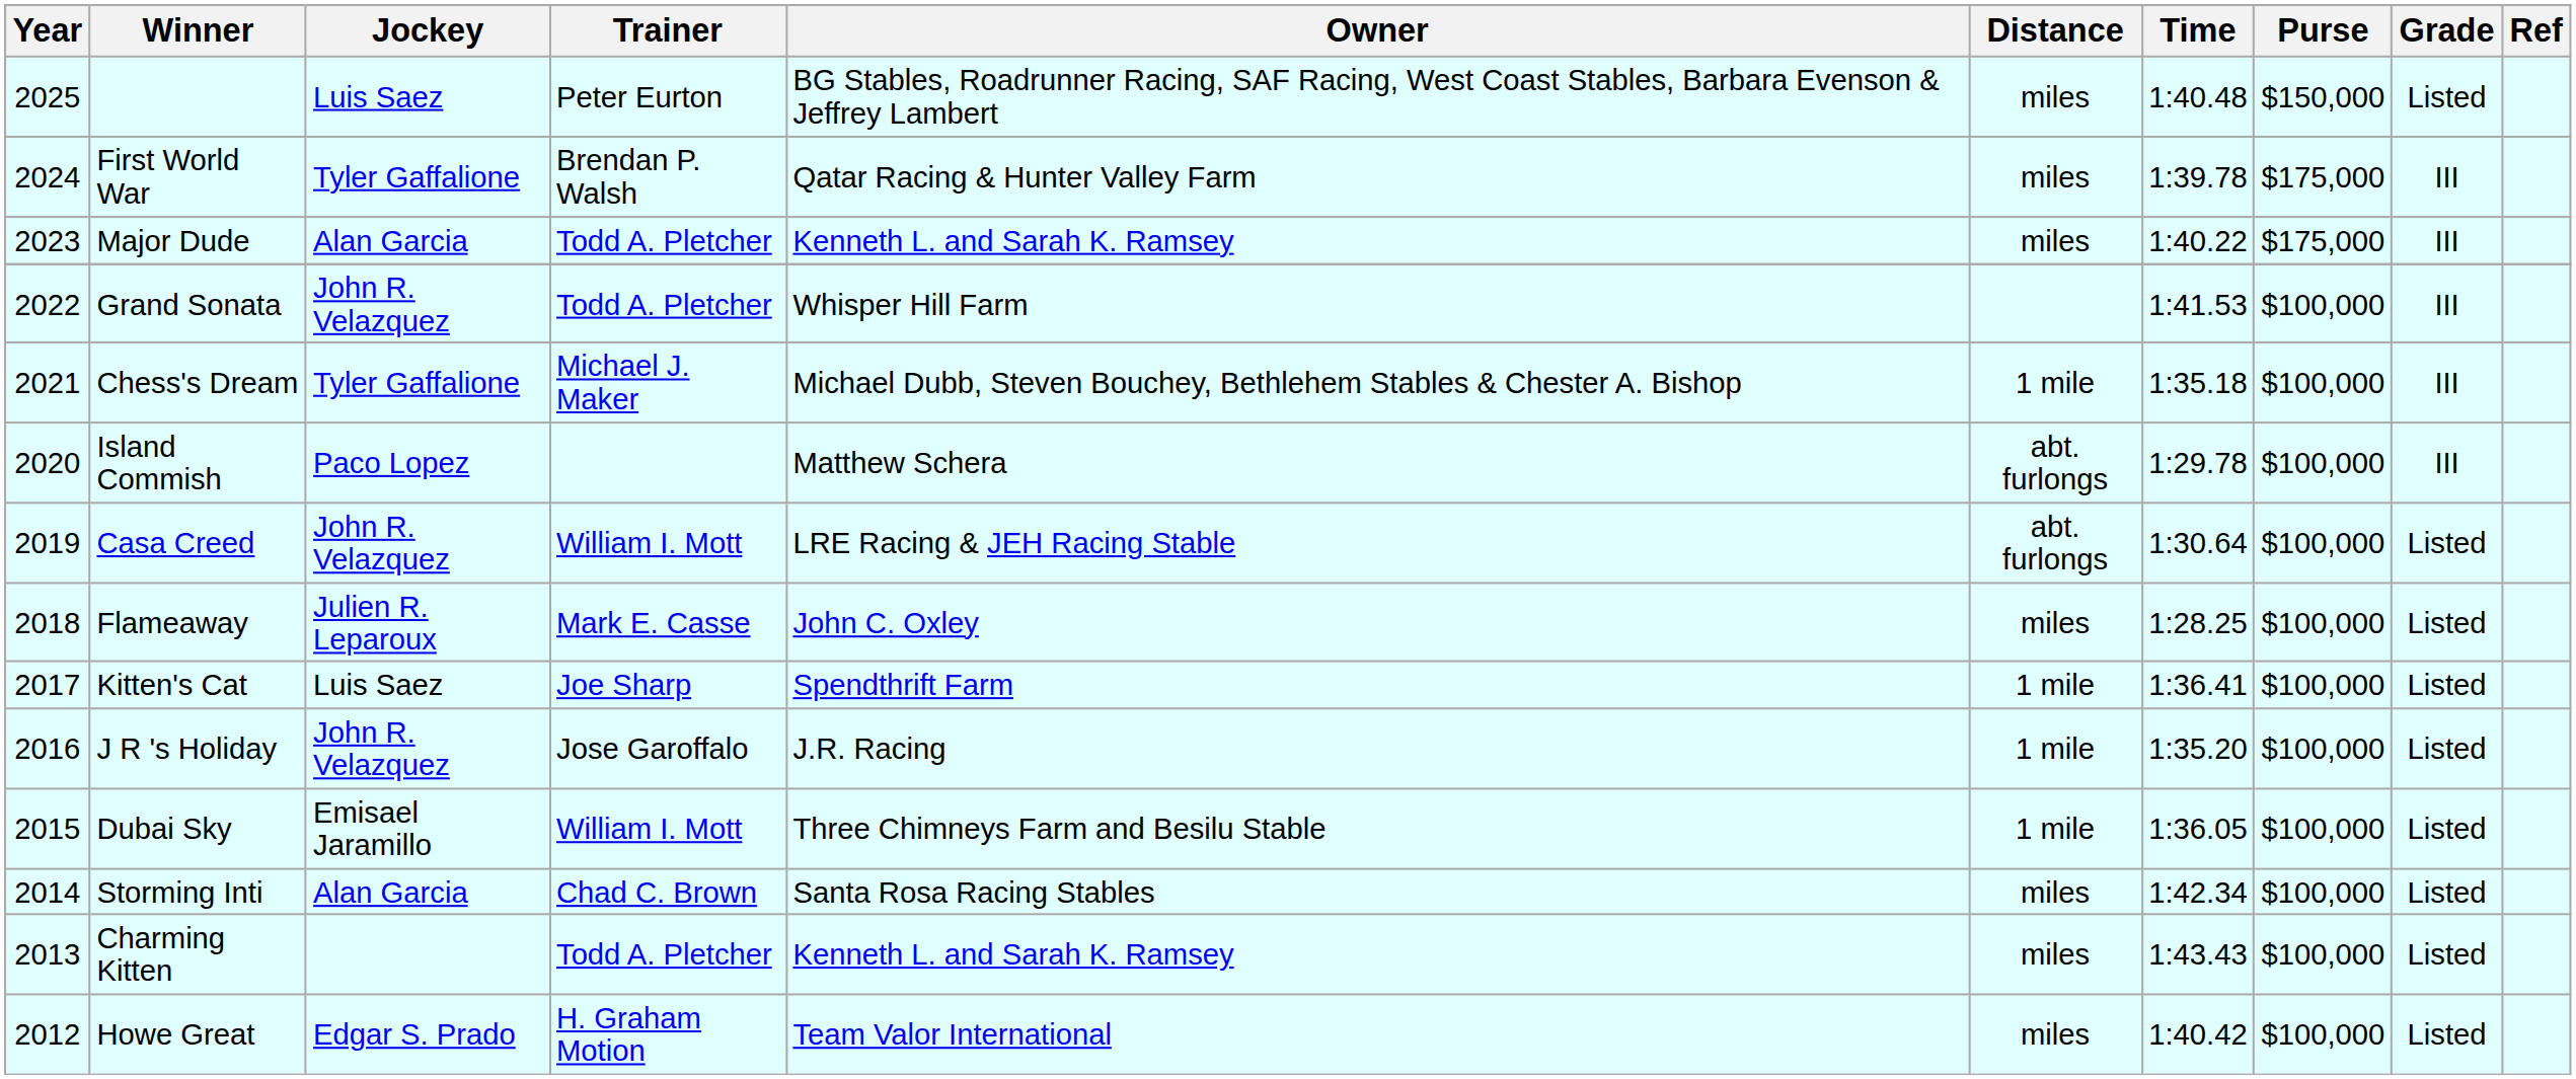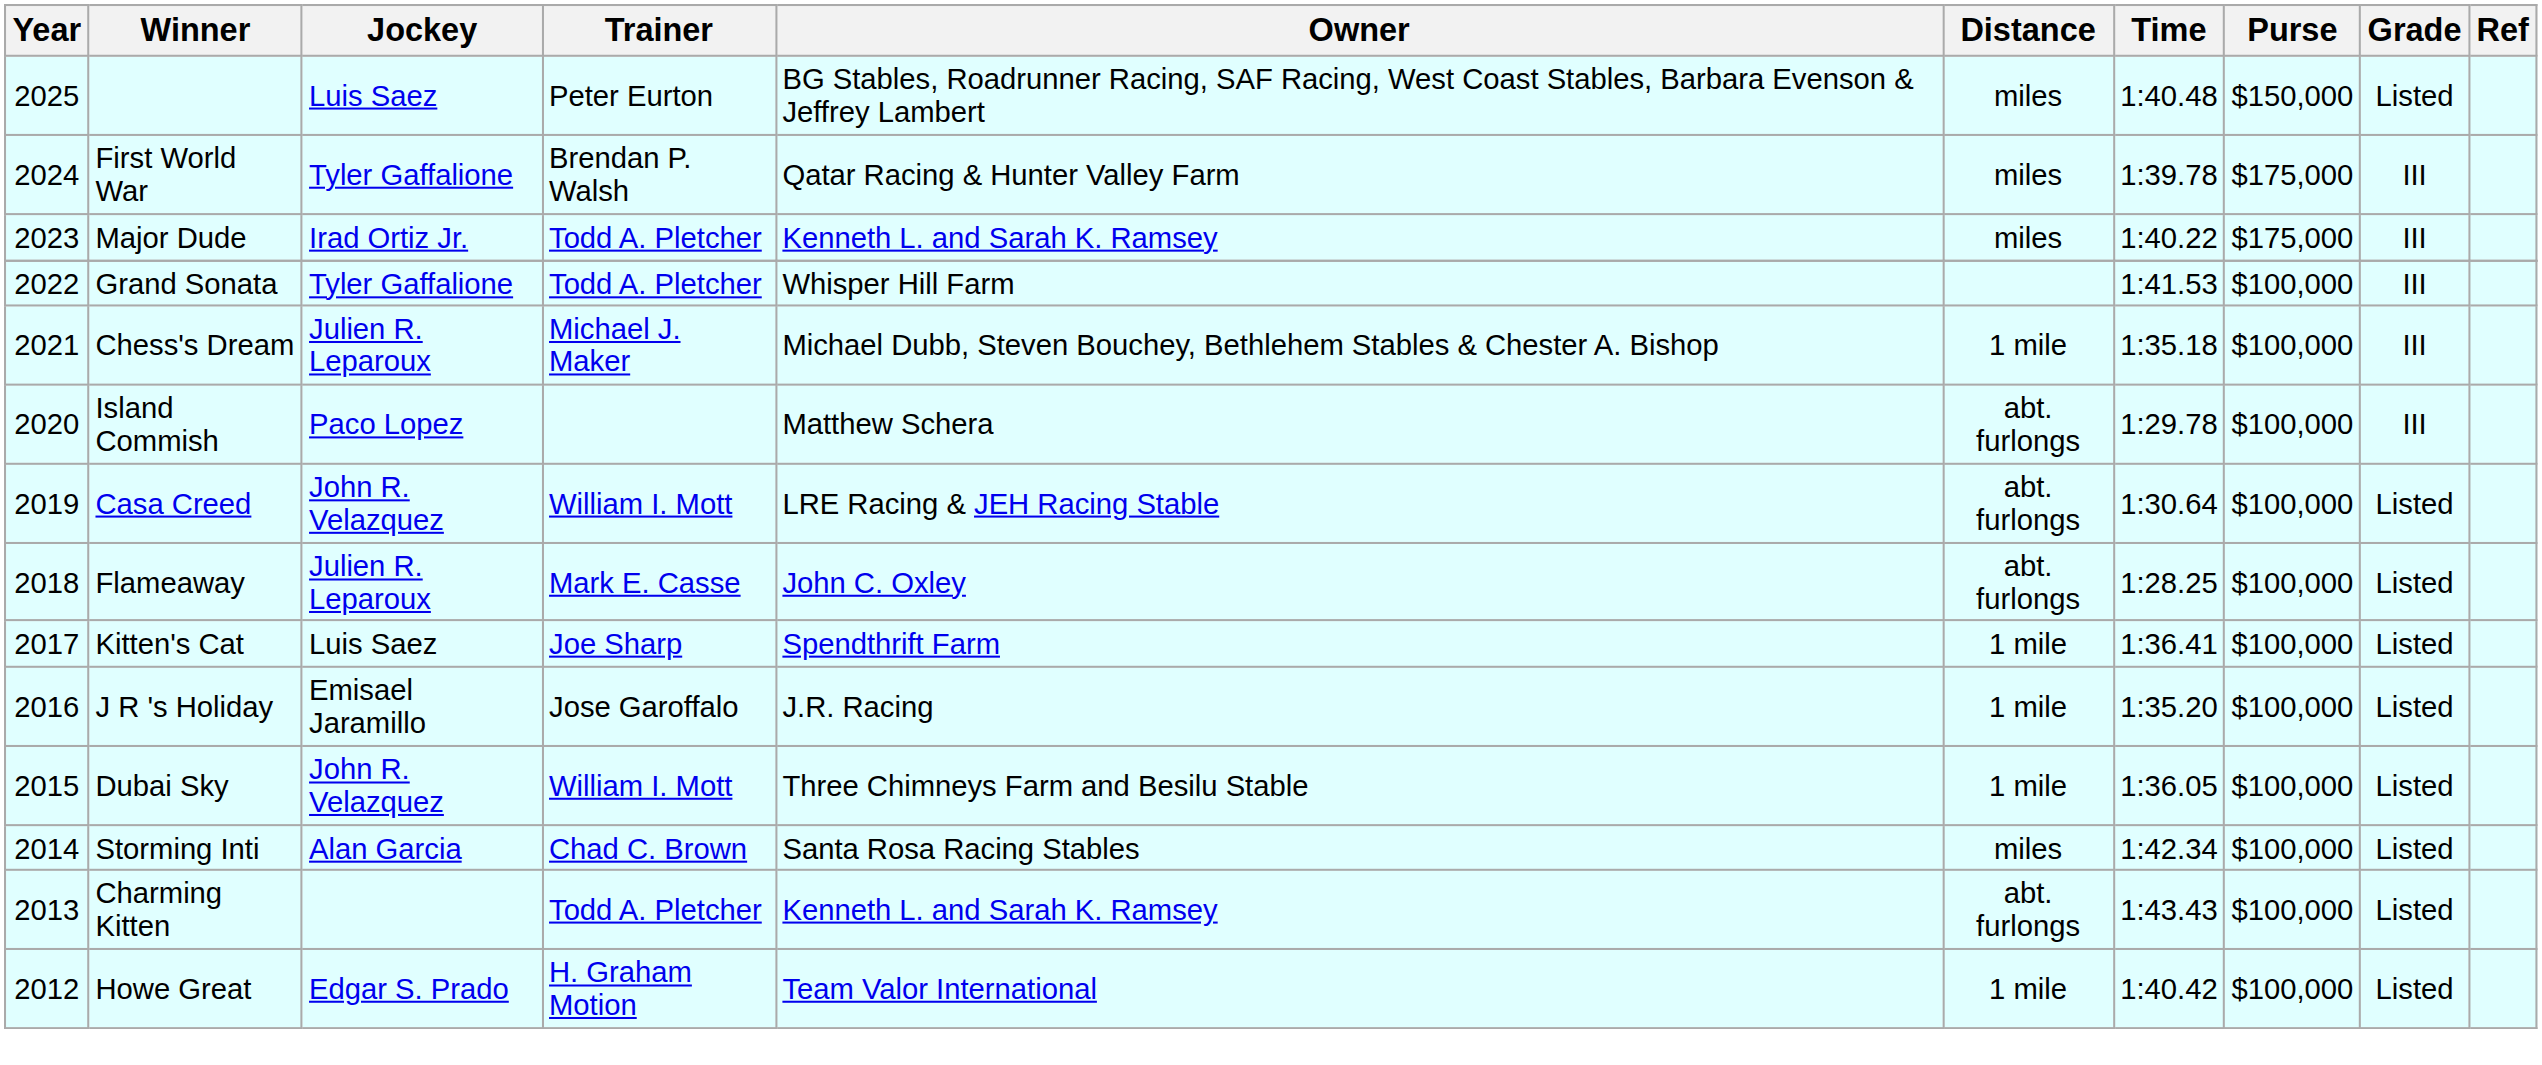Major Dude | Jockey: Alan Garcia -> Irad Ortiz Jr.
Grand Sonata | Jockey: John R. Velazquez -> Tyler Gaffalione
Chess's Dream | Jockey: Tyler Gaffalione -> Julien R. Leparoux
Flameaway | Distance: miles -> abt. furlongs
J R 's Holiday | Jockey: John R. Velazquez -> Emisael Jaramillo
Dubai Sky | Jockey: Emisael Jaramillo -> John R. Velazquez
Charming Kitten | Distance: miles -> abt. furlongs
Howe Great | Distance: miles -> 1 mile
